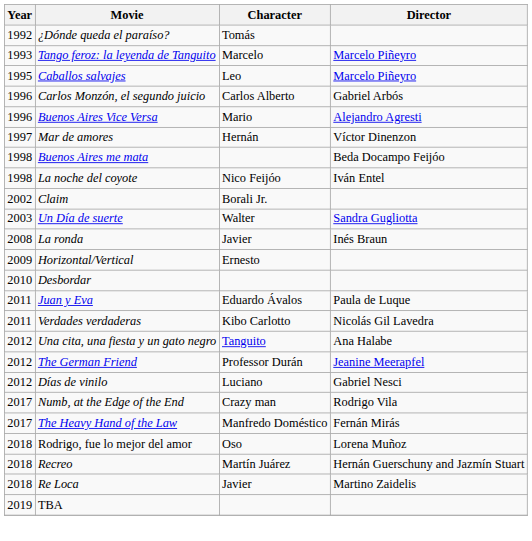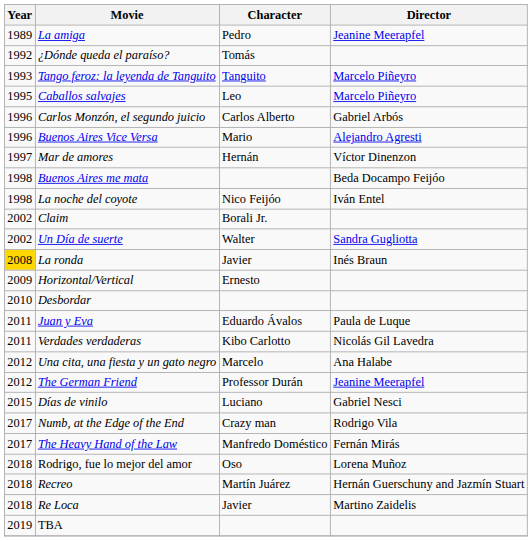+ row: 1989 | La amiga | Pedro | Jeanine Meerapfel
Tango feroz: la leyenda de Tanguito | Character: Marcelo -> Tanguito
Un Día de suerte | Year: 2003 -> 2002
La ronda | Year: no background -> gold background
Una cita, una fiesta y un gato negro | Character: Tanguito -> Marcelo
Días de vinilo | Year: 2012 -> 2015
